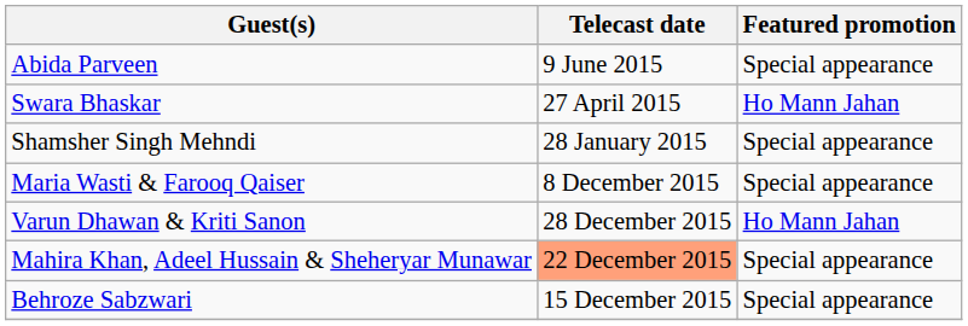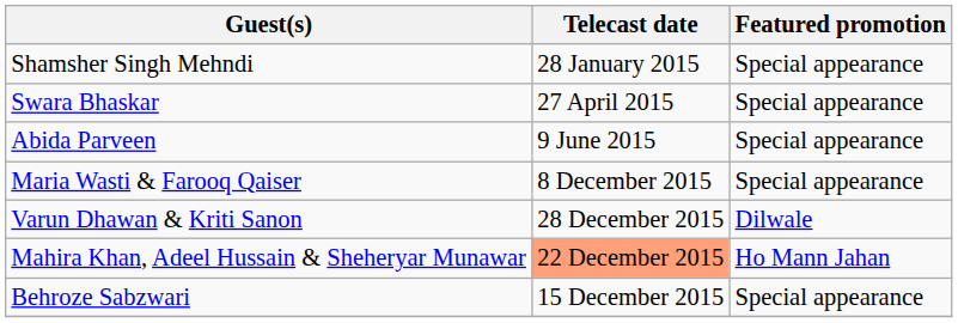rows swapped: Shamsher Singh Mehndi <-> Abida Parveen
Swara Bhaskar | Featured promotion: Ho Mann Jahan -> Special appearance
Varun Dhawan & Kriti Sanon | Featured promotion: Ho Mann Jahan -> Dilwale
Mahira Khan, Adeel Hussain & Sheheryar Munawar | Featured promotion: Special appearance -> Ho Mann Jahan
